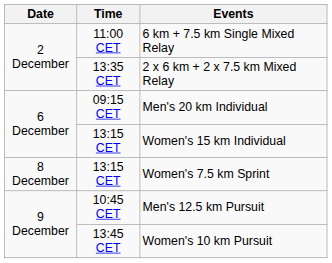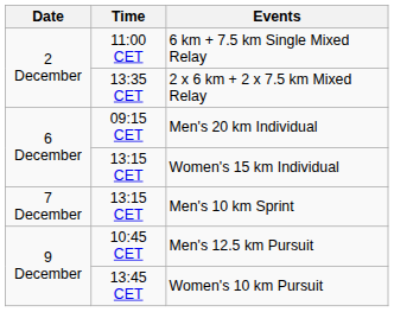+ row: 7 December | 13:15 CET | Men's 10 km Sprint
- row: 8 December | 13:15 CET | Women's 7.5 km Sprint
